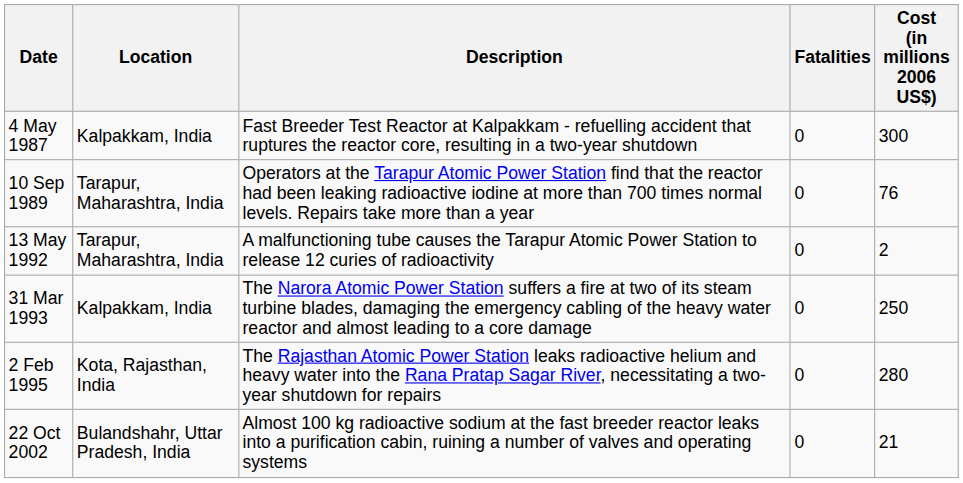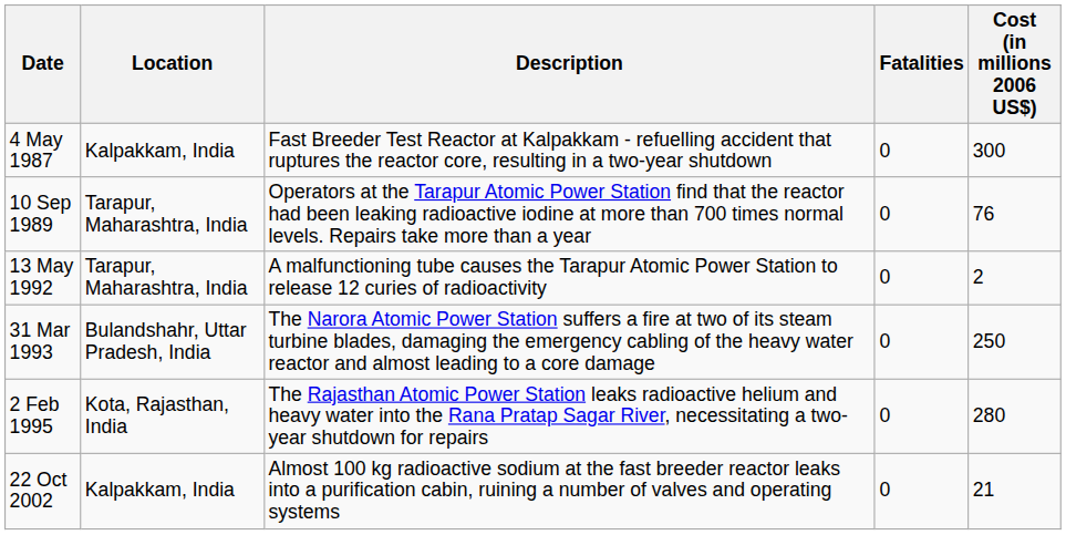31 Mar 1993 | Location: Kalpakkam, India -> Bulandshahr, Uttar Pradesh, India
22 Oct 2002 | Location: Bulandshahr, Uttar Pradesh, India -> Kalpakkam, India
